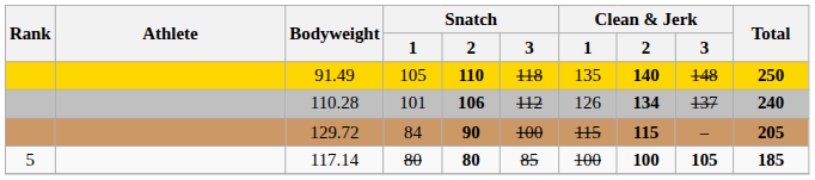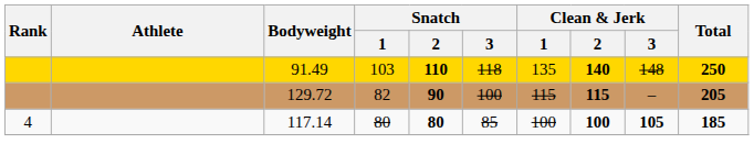91.49 | Snatch / 1: 105 -> 103
- row: 110.28 | 101 | 106 | 112 | 126 | 134 | 137 | 240
129.72 | Snatch / 1: 84 -> 82
117.14 | Rank: 5 -> 4
